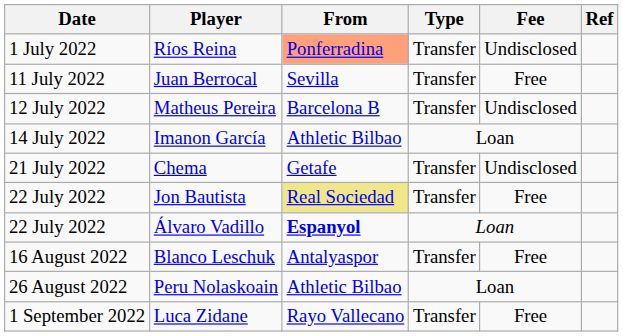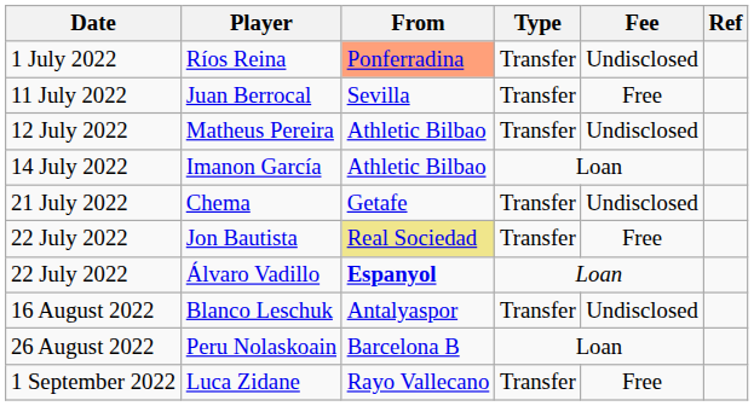Matheus Pereira | From: Barcelona B -> Athletic Bilbao
Blanco Leschuk | Fee: Free -> Undisclosed
Peru Nolaskoain | From: Athletic Bilbao -> Barcelona B
